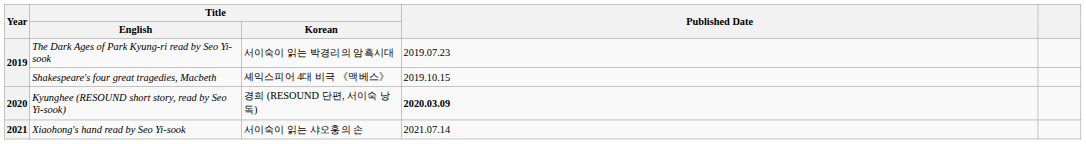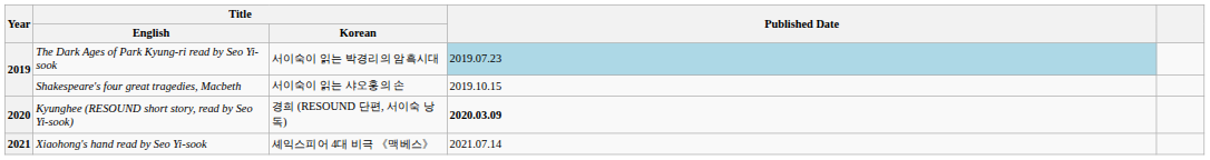The Dark Ages of Park Kyung-ri read by Seo Yi-sook | Published Date: no background -> lightblue background
Shakespeare's four great tragedies, Macbeth | Title / Korean: 셰익스피어 4대 비극 《맥베스》 -> 서이숙이 읽는 샤오훙의 손
Xiaohong's hand read by Seo Yi-sook | Title / Korean: 서이숙이 읽는 샤오훙의 손 -> 셰익스피어 4대 비극 《맥베스》
